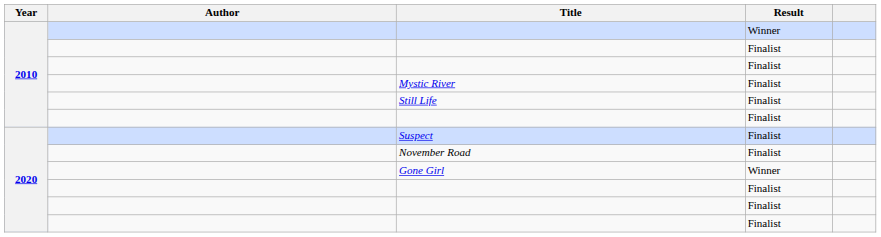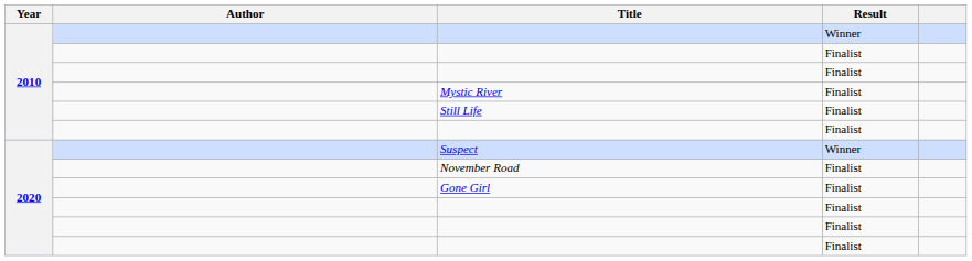Suspect | Result: Finalist -> Winner
Gone Girl | Result: Winner -> Finalist
